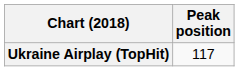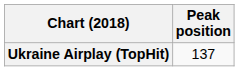Ukraine Airplay (TopHit) | Peak position: 117 -> 137
